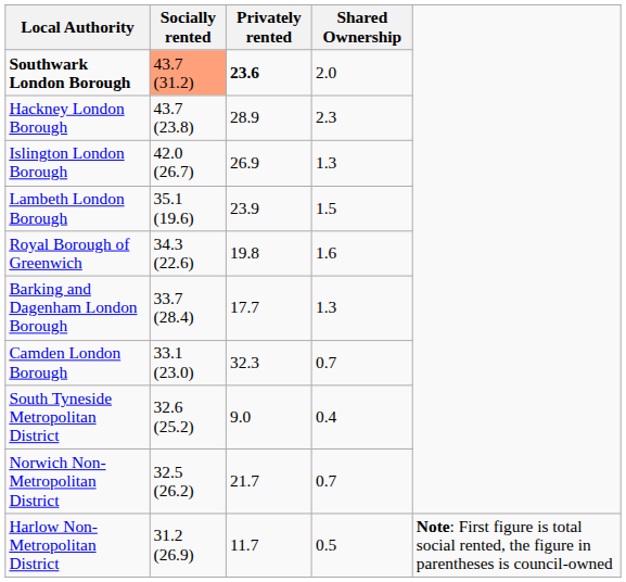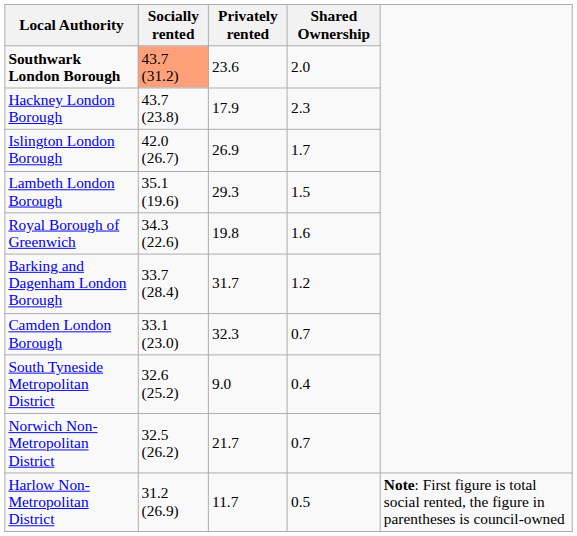Southwark London Borough | Privately rented: bold -> normal
Hackney London Borough | Privately rented: 28.9 -> 17.9
Islington London Borough | Shared Ownership: 1.3 -> 1.7
Lambeth London Borough | Privately rented: 23.9 -> 29.3
Barking and Dagenham London Borough | Privately rented: 17.7 -> 31.7
Barking and Dagenham London Borough | Shared Ownership: 1.3 -> 1.2
